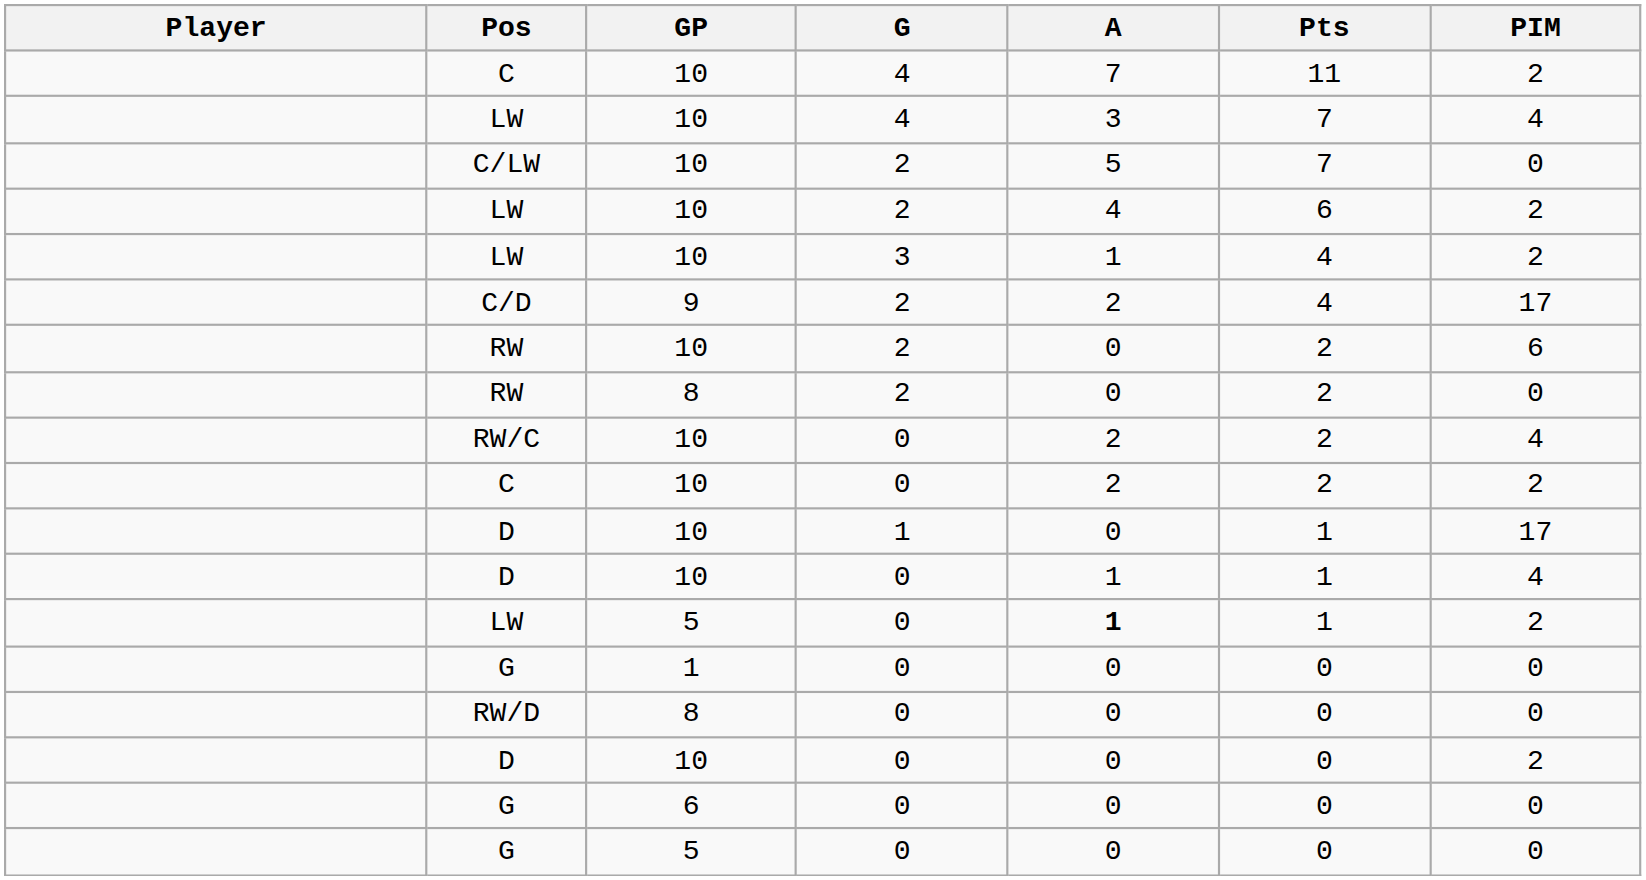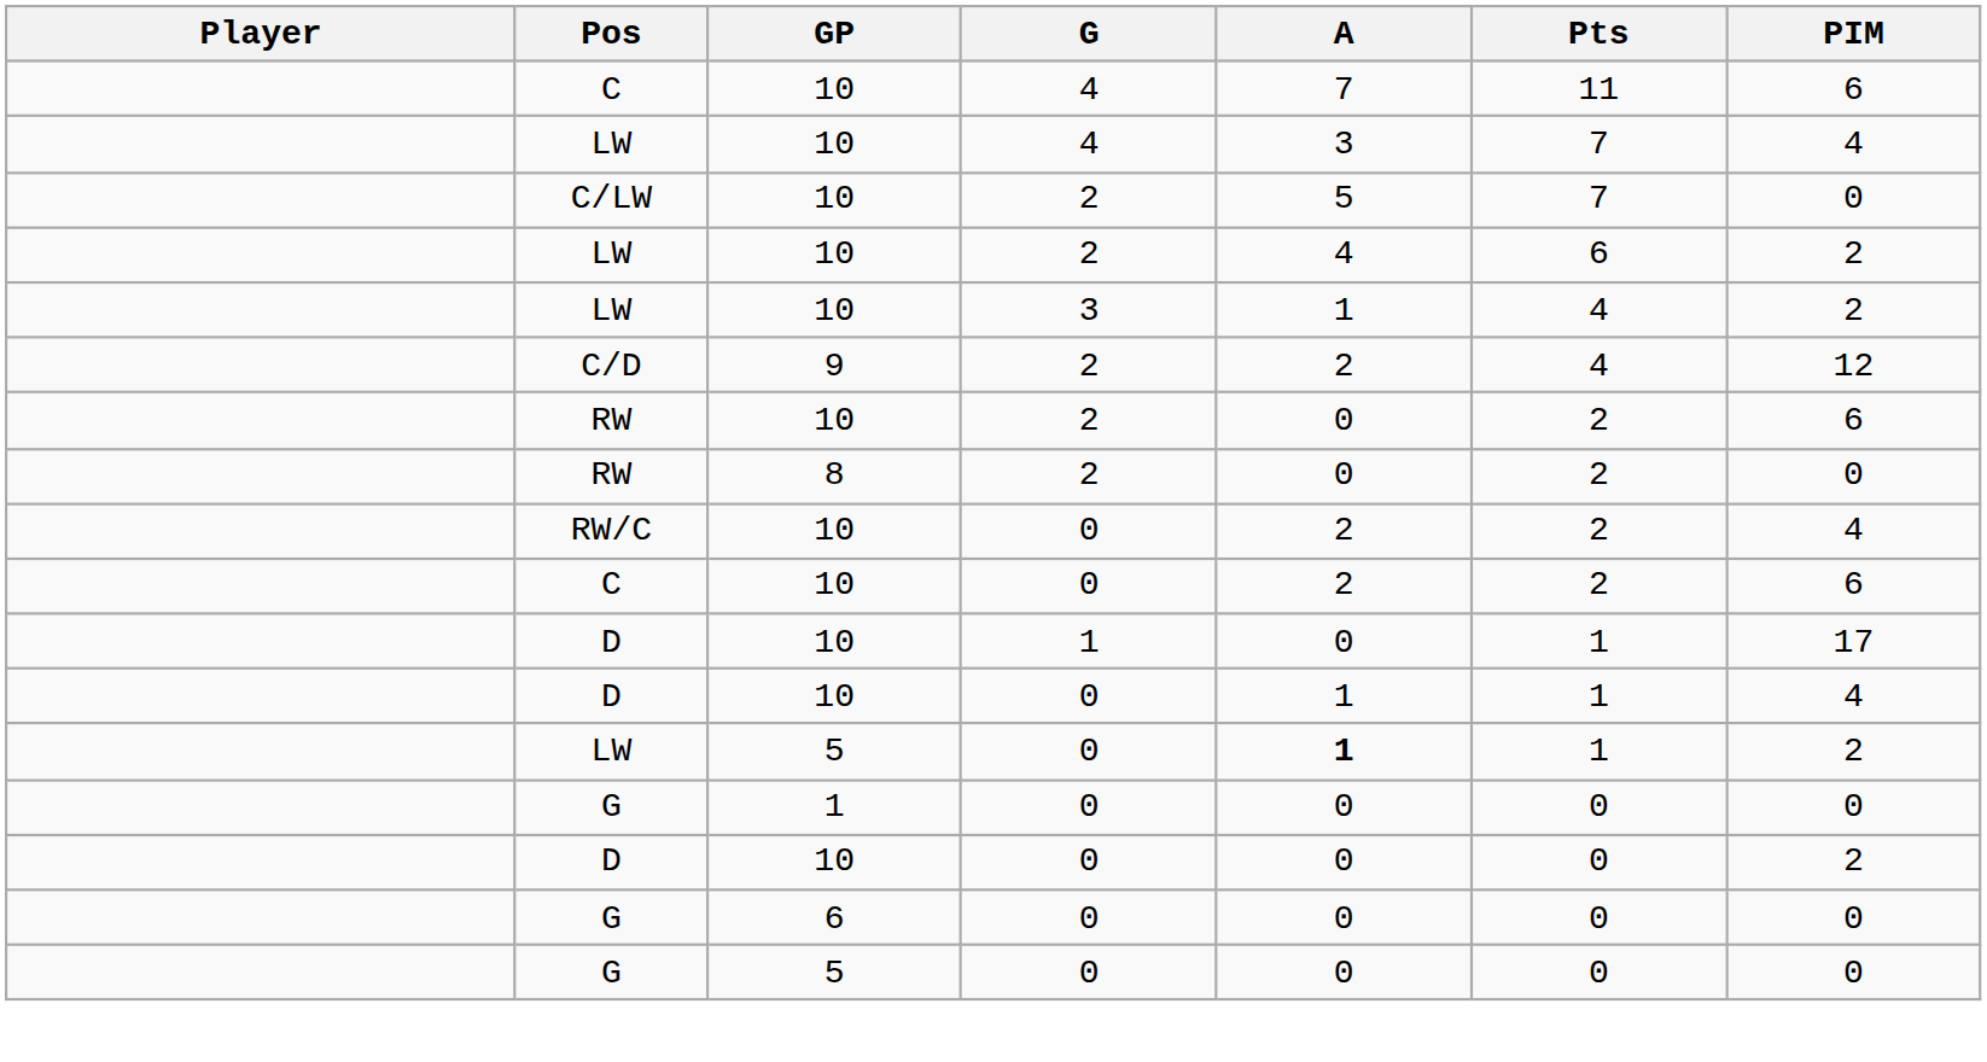C / 4 | PIM: 2 -> 6
C/D | PIM: 17 -> 12
C / 0 | PIM: 2 -> 6
- row: RW/D | 8 | 0 | 0 | 0 | 0
